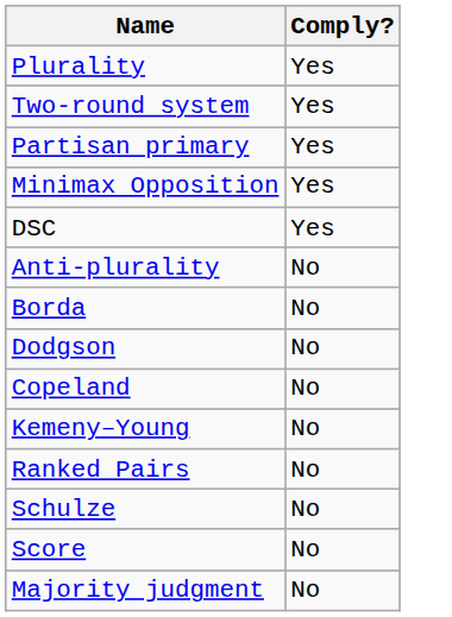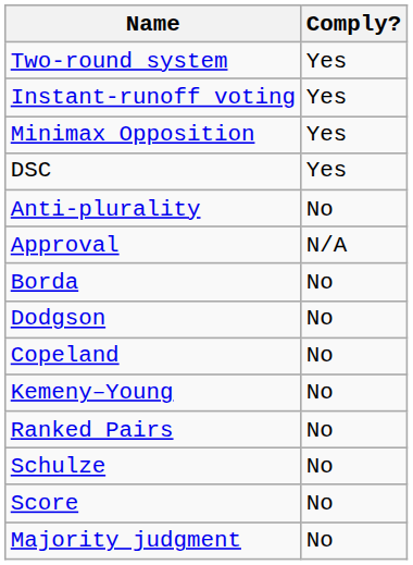- row: Plurality | Yes
- row: Partisan primary | Yes
+ row: Instant-runoff voting | Yes
+ row: Approval | N/A
